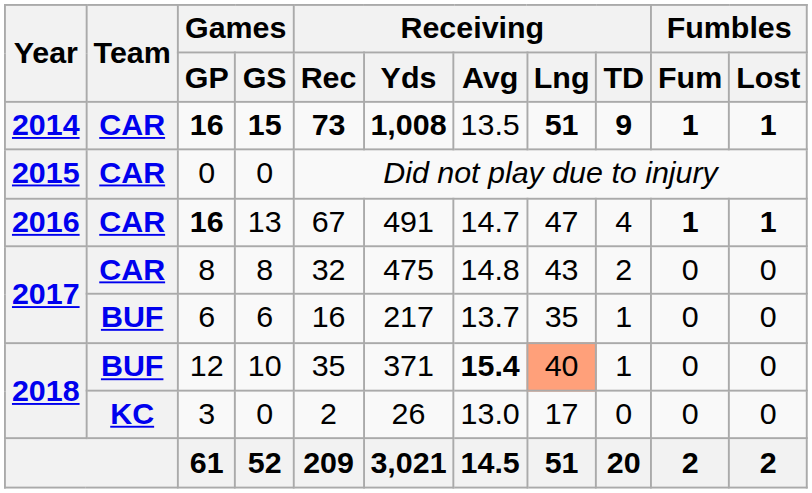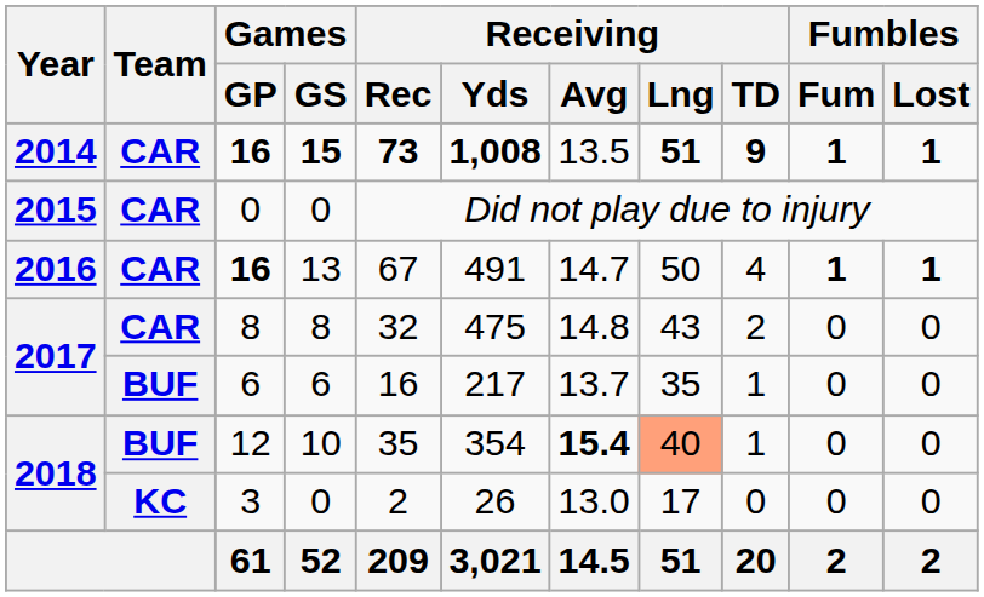16 / 13 | Receiving / Lng: 47 -> 50
12 | Receiving / Yds: 371 -> 354
